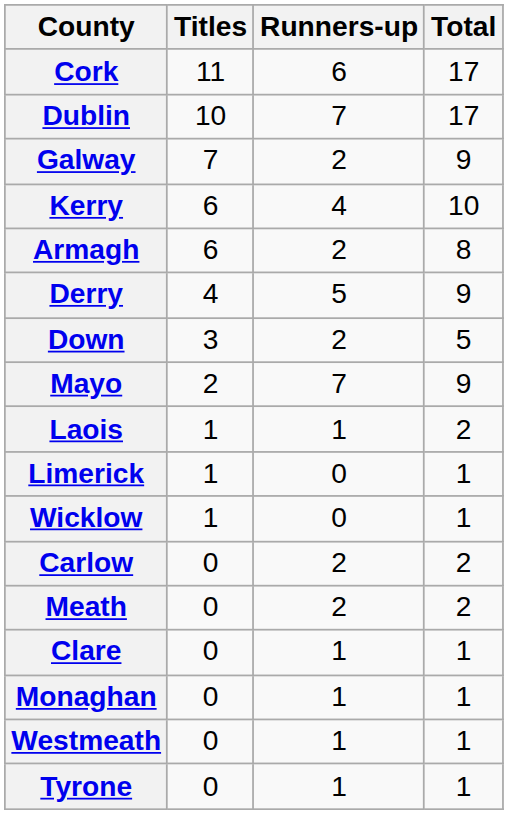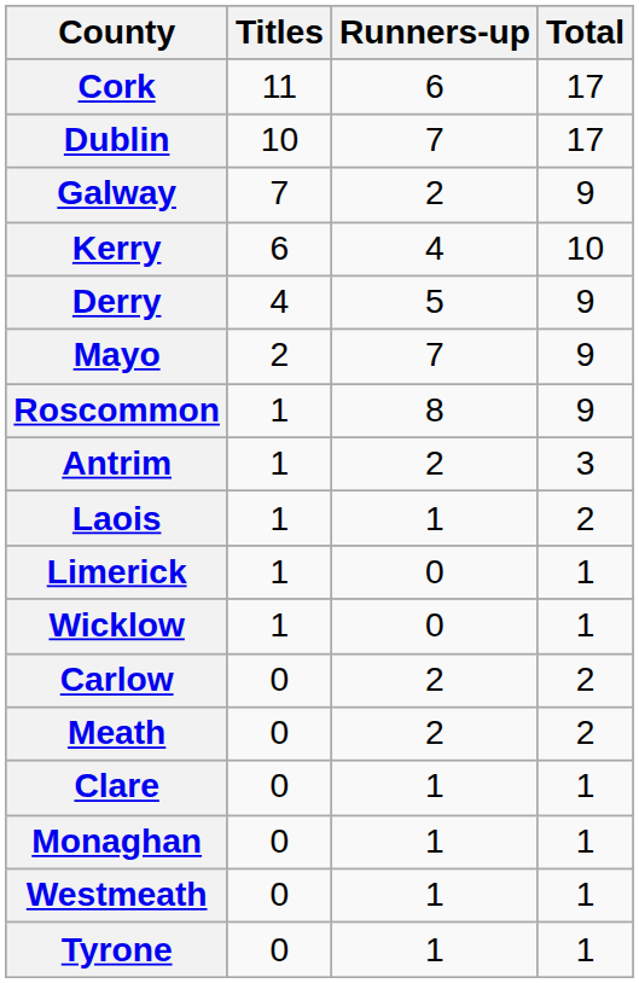- row: Armagh | 6 | 2 | 8
- row: Down | 3 | 2 | 5
+ row: Roscommon | 1 | 8 | 9
+ row: Antrim | 1 | 2 | 3
